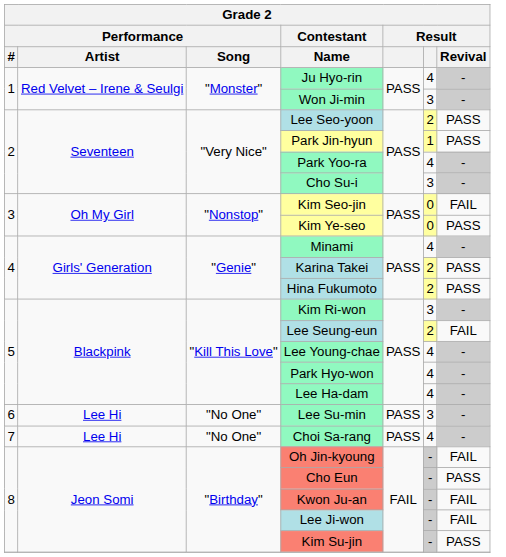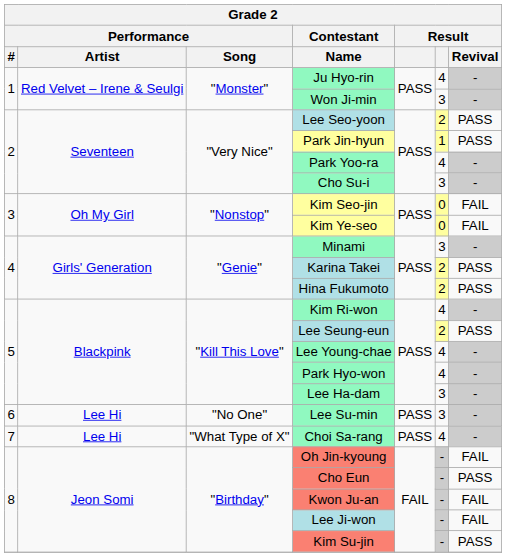Kim Ye-seo | Result / Revival: PASS -> FAIL
Minami | column 6: 4 -> 3
Kim Ri-won | column 6: 3 -> 4
Lee Seung-eun | Result / Revival: FAIL -> PASS
Lee Ha-dam | column 6: 4 -> 3
Choi Sa-rang | Performance / Song: "No One" -> "What Type of X"
